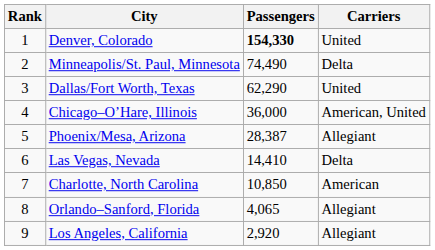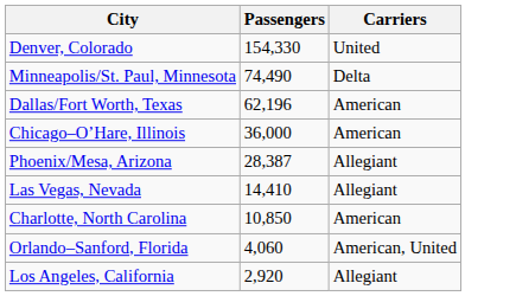- column: Rank | 1 | 2 | 3 | 4 | 5 | 6 | 7 | 8 | 9
Denver, Colorado | Passengers: bold -> normal
Dallas/Fort Worth, Texas | Passengers: 62,290 -> 62,196
Dallas/Fort Worth, Texas | Carriers: United -> American
Chicago–O’Hare, Illinois | Carriers: American, United -> American
Las Vegas, Nevada | Carriers: Delta -> Allegiant
Orlando–Sanford, Florida | Passengers: 4,065 -> 4,060
Orlando–Sanford, Florida | Carriers: Allegiant -> American, United
